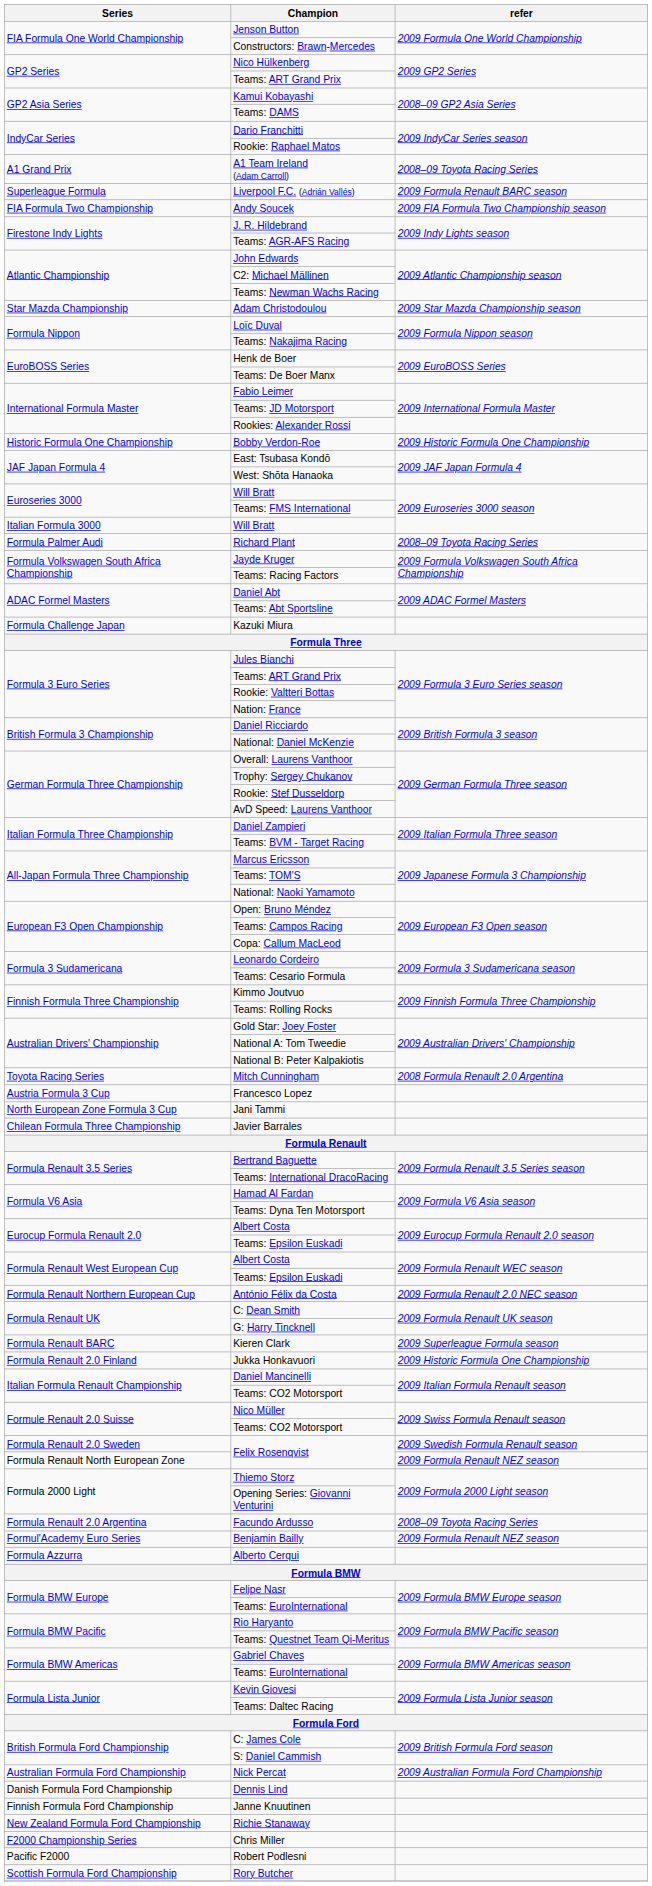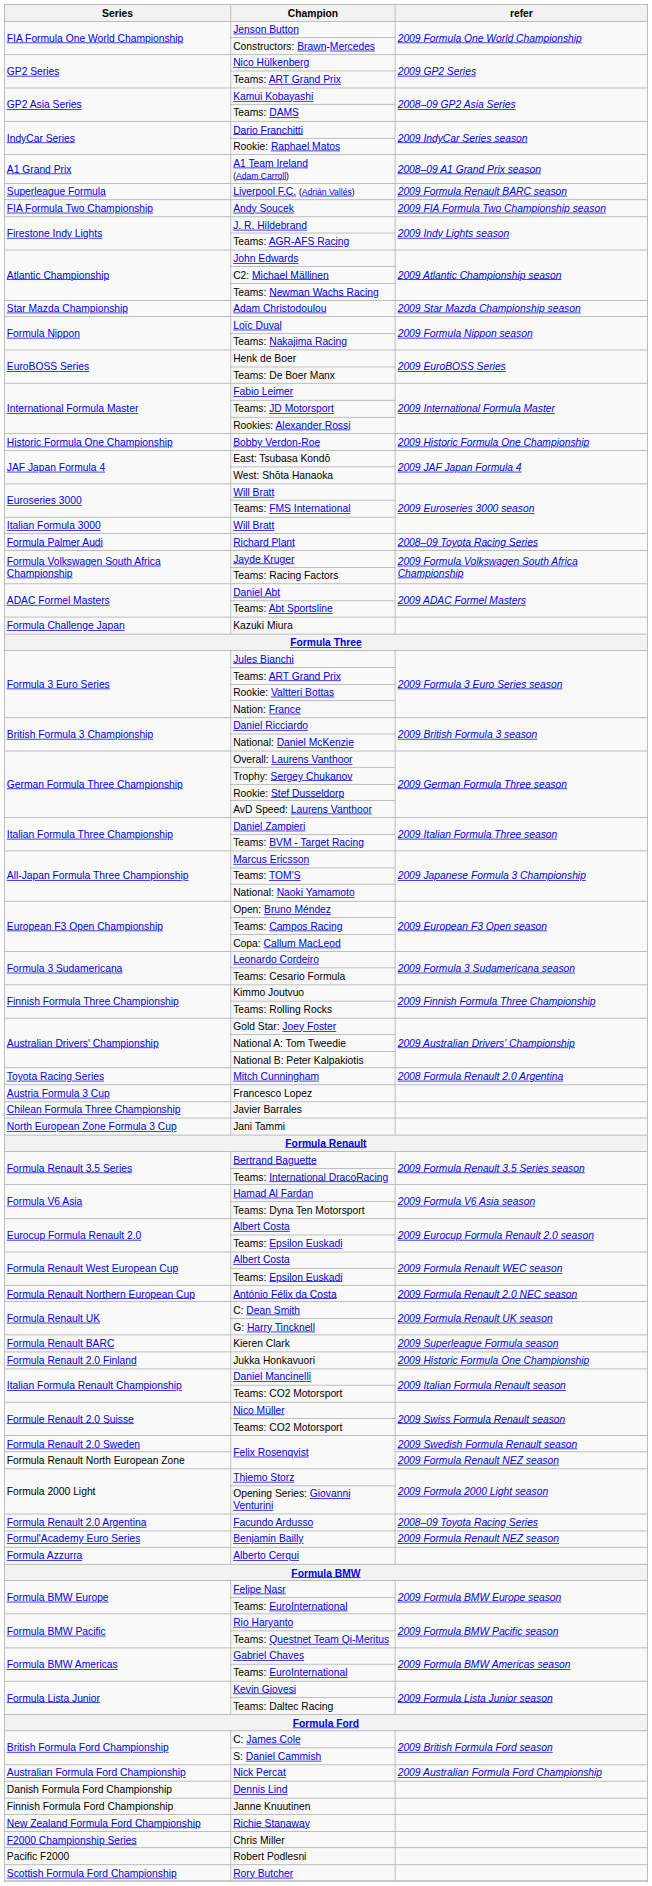A1 Team Ireland (Adam Carroll) | refer: 2008–09 Toyota Racing Series -> 2008–09 A1 Grand Prix season
rows swapped: Jani Tammi <-> Javier Barrales
